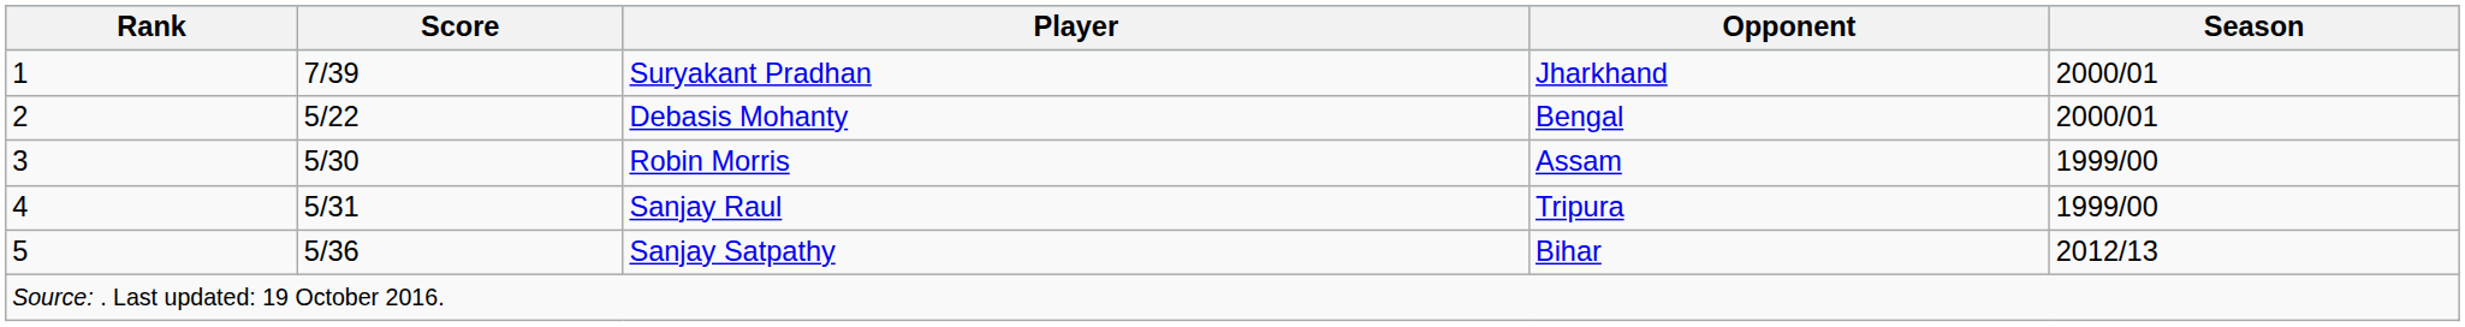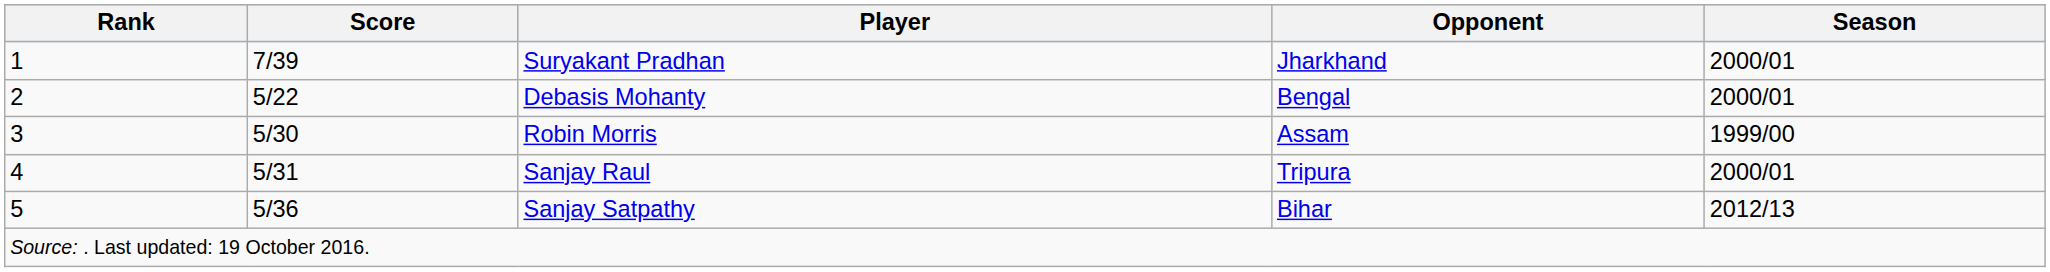Sanjay Raul | Season: 1999/00 -> 2000/01
